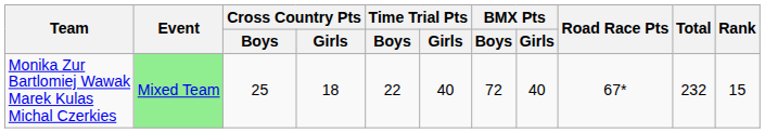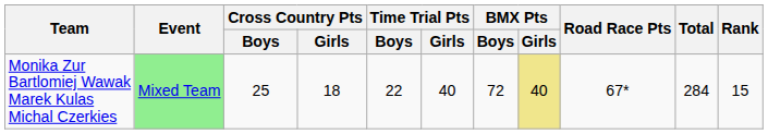Monika Zur Bartlomiej Wawak Marek Kulas Michal Czerkies | BMX Pts / Girls: no background -> khaki background
Monika Zur Bartlomiej Wawak Marek Kulas Michal Czerkies | Total: 232 -> 284
